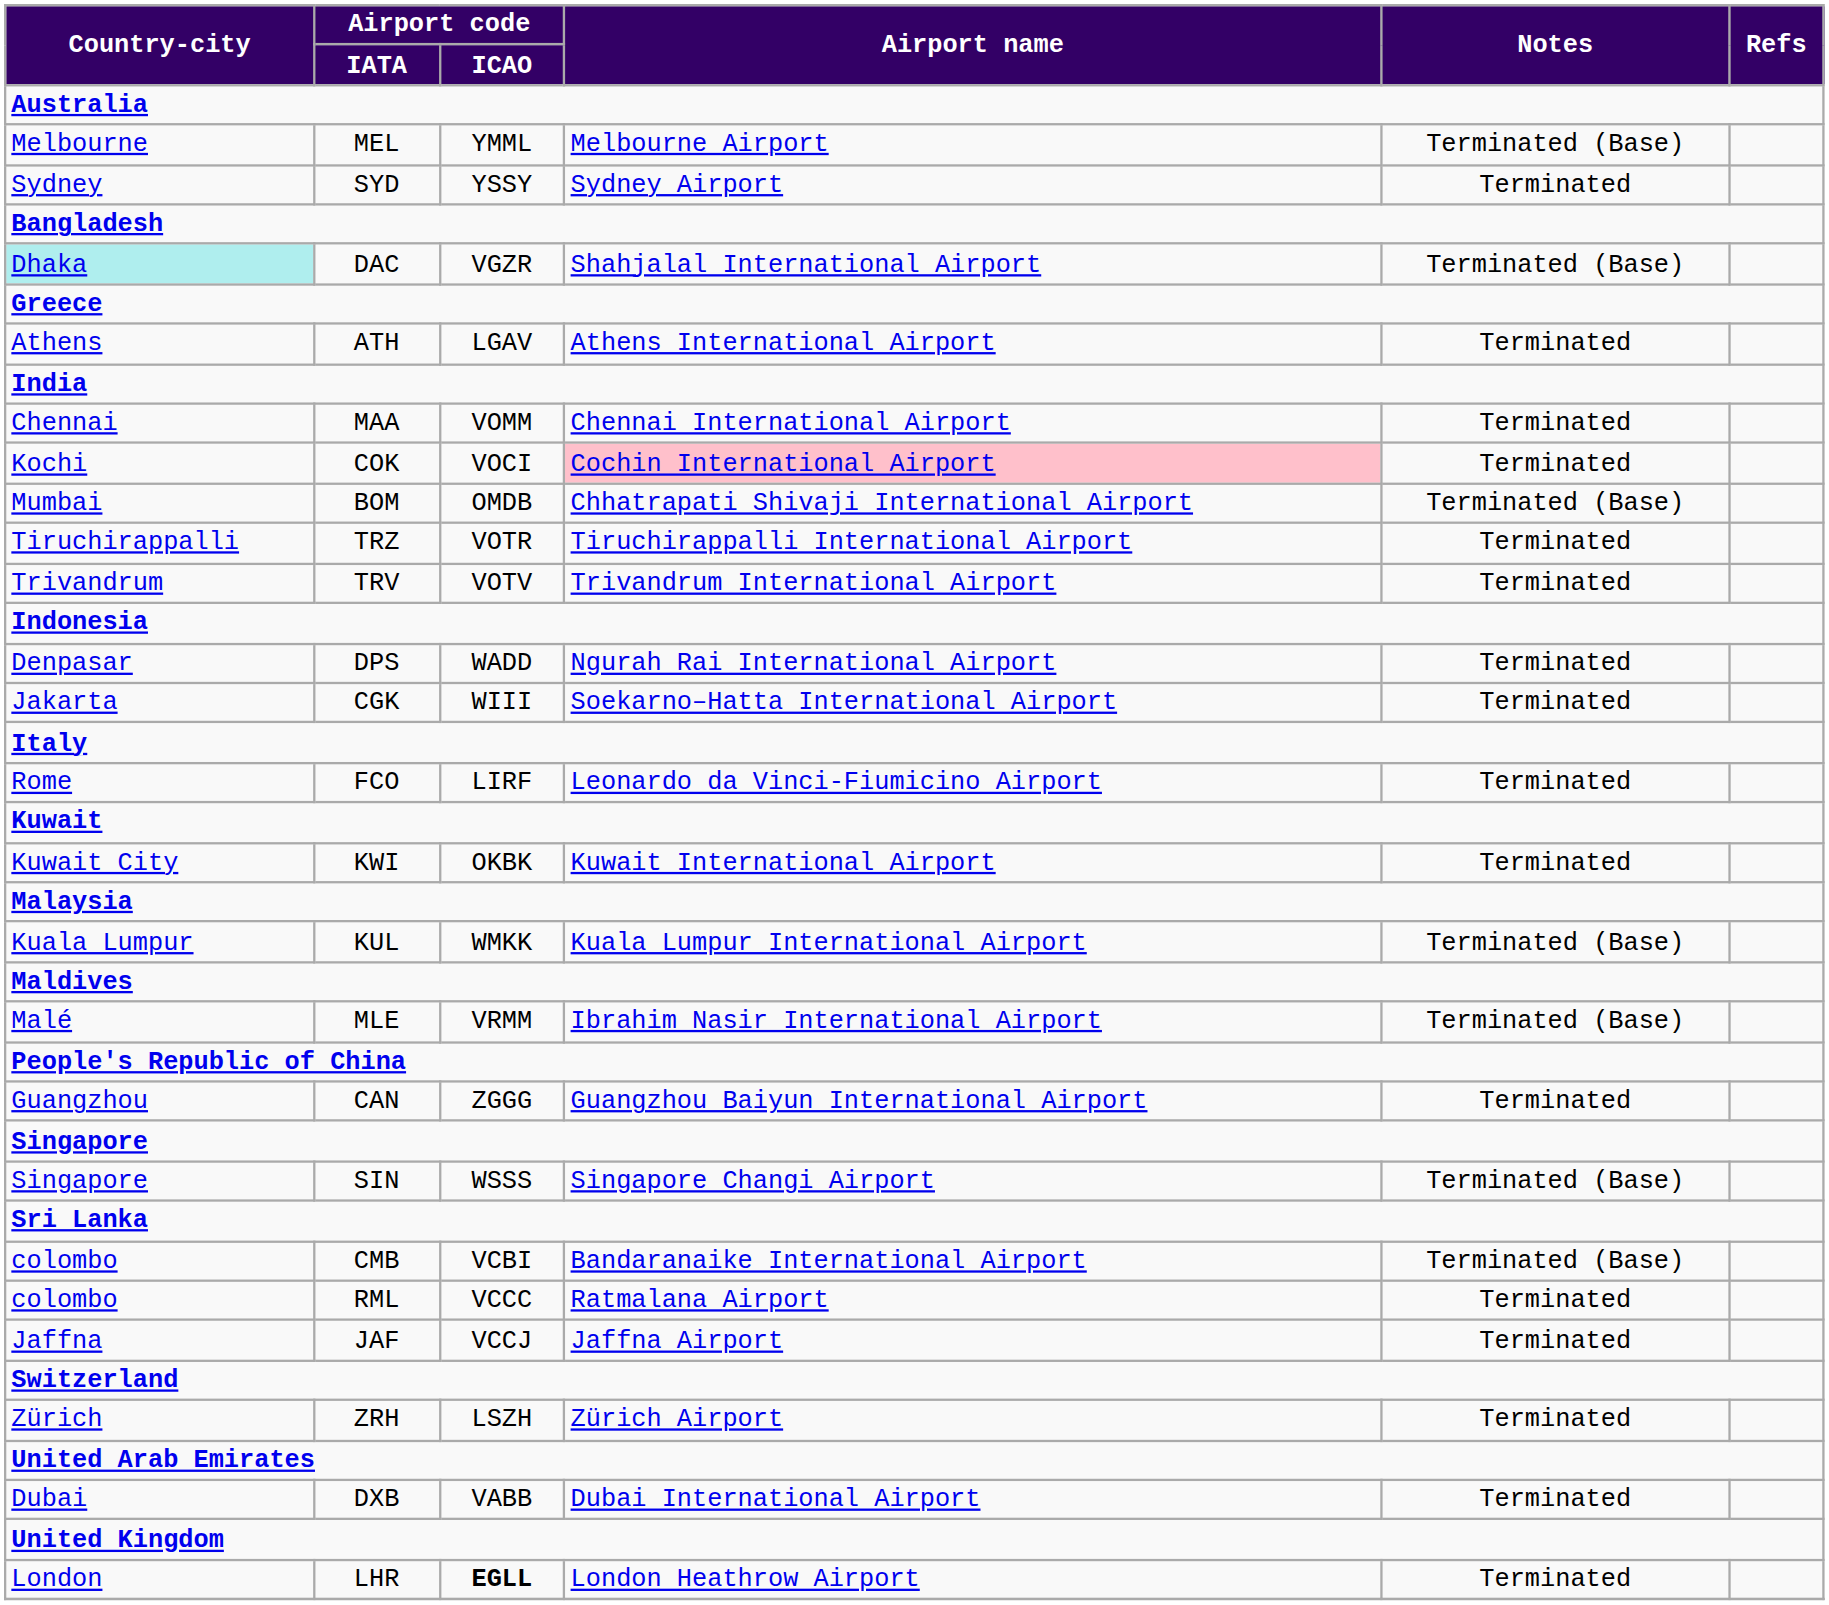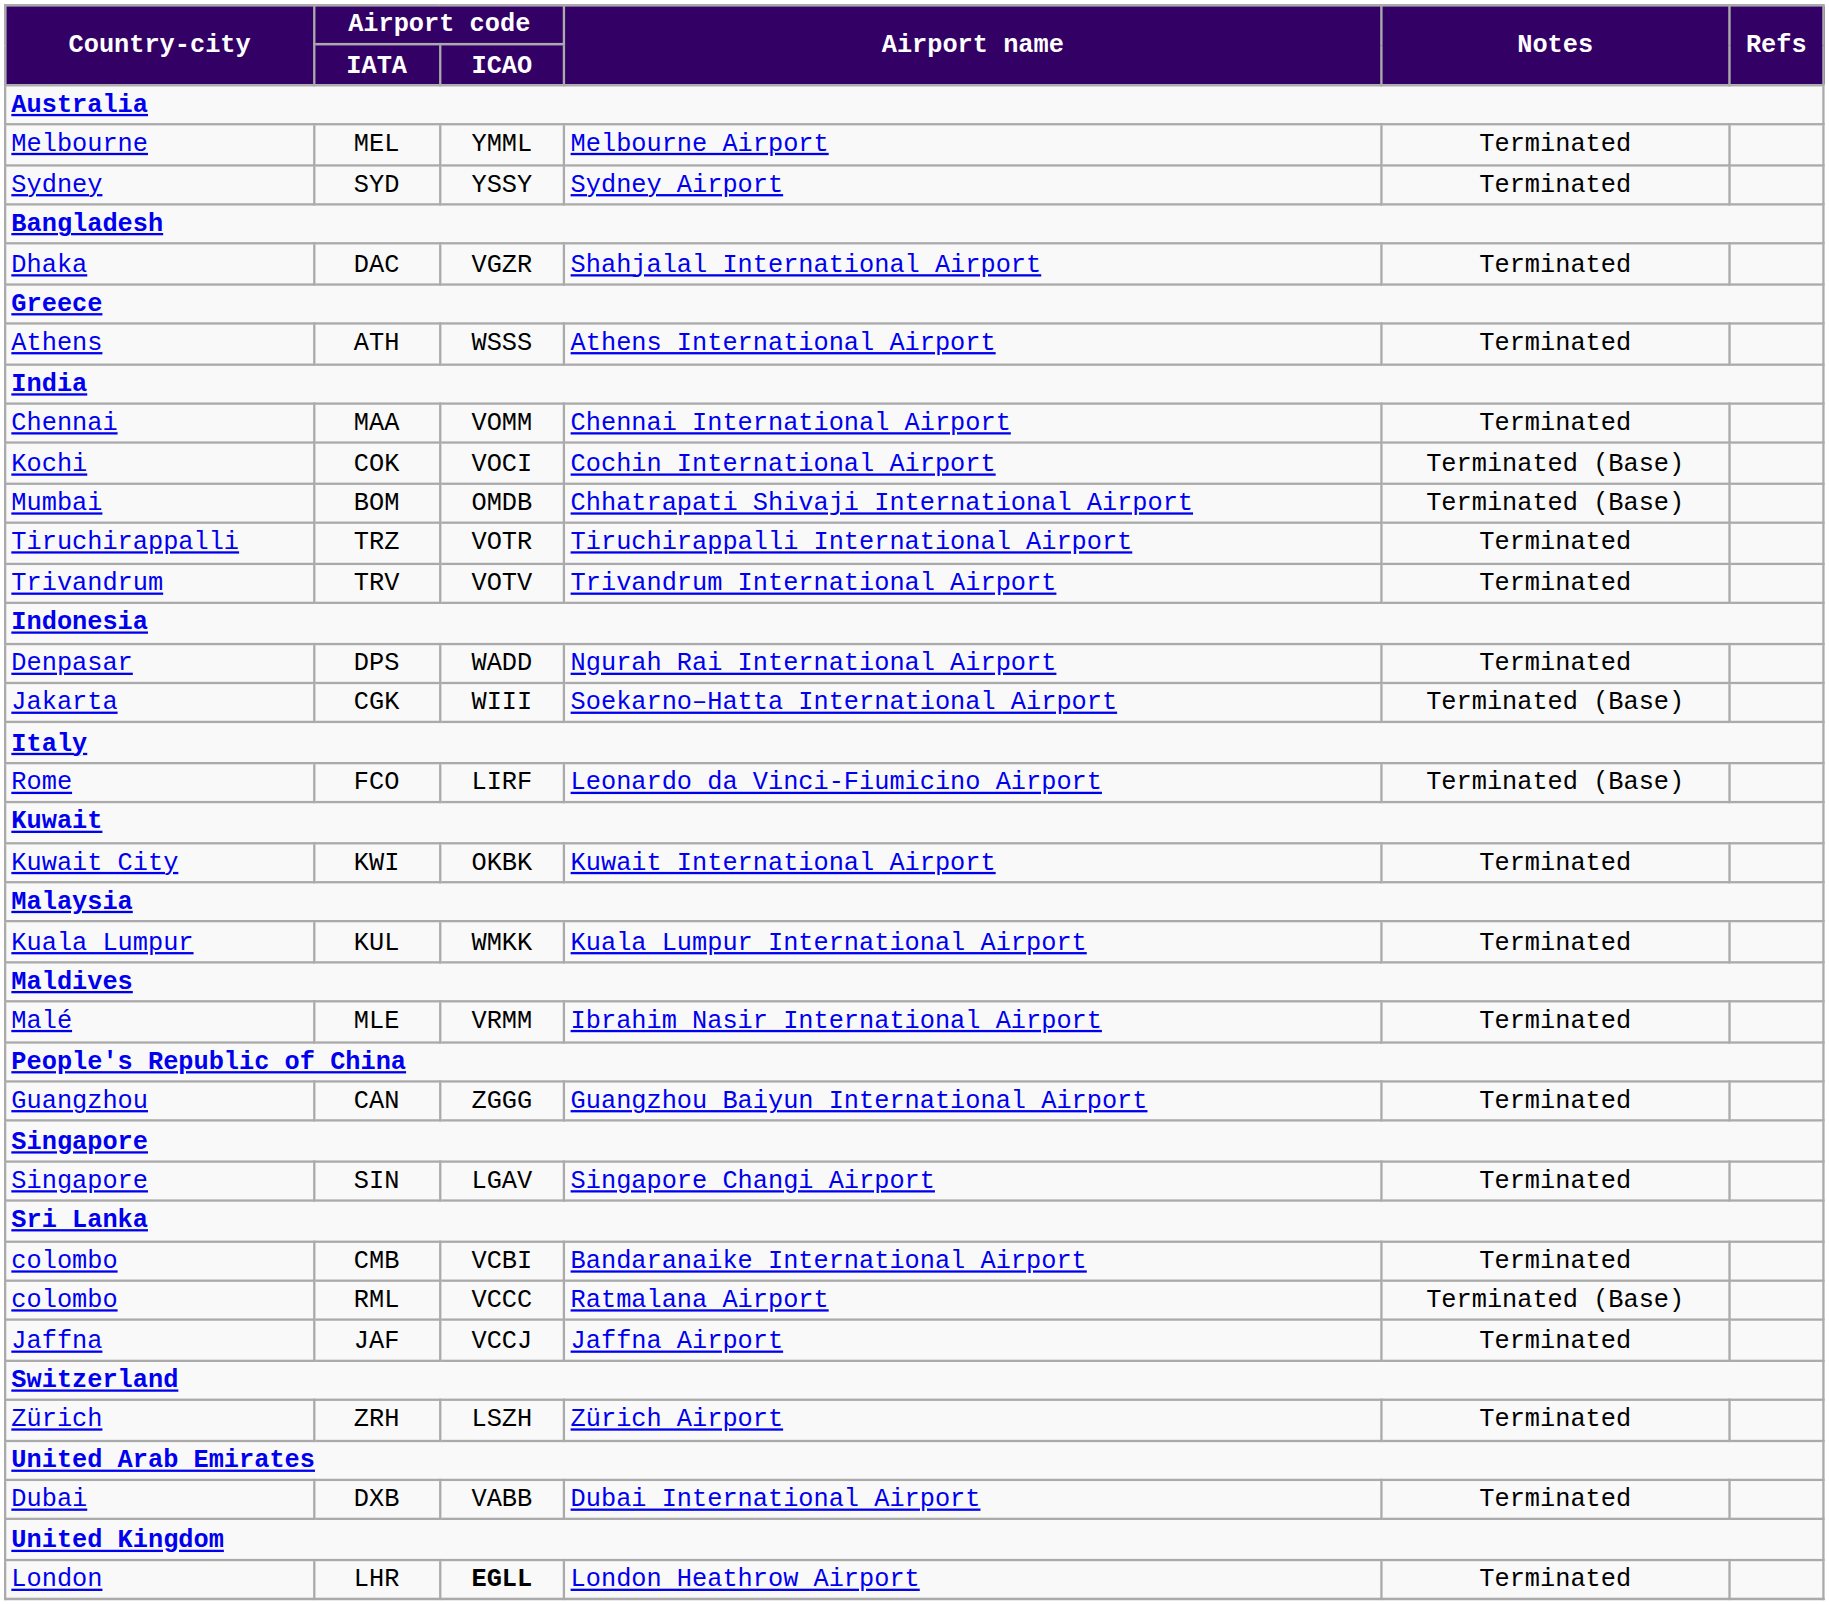MEL | Notes: Terminated (Base) -> Terminated
DAC | Country-city: paleturquoise background -> no background
DAC | Notes: Terminated (Base) -> Terminated
ATH | Airport code / ICAO: LGAV -> WSSS
COK | Airport name: pink background -> no background
COK | Notes: Terminated -> Terminated (Base)
CGK | Notes: Terminated -> Terminated (Base)
FCO | Notes: Terminated -> Terminated (Base)
KUL | Notes: Terminated (Base) -> Terminated
MLE | Notes: Terminated (Base) -> Terminated
SIN | Airport code / ICAO: WSSS -> LGAV
SIN | Notes: Terminated (Base) -> Terminated
CMB | Notes: Terminated (Base) -> Terminated
RML | Notes: Terminated -> Terminated (Base)
